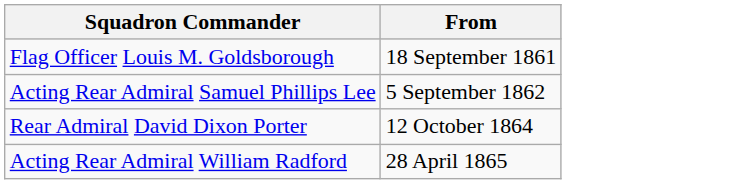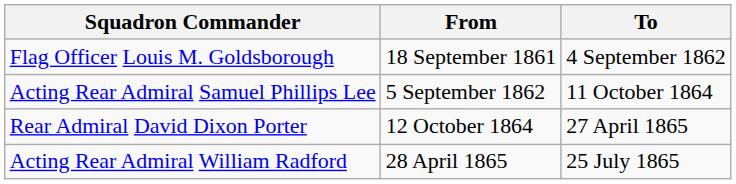+ column: To | 4 September 1862 | 11 October 1864 | 27 April 1865 | 25 July 1865
